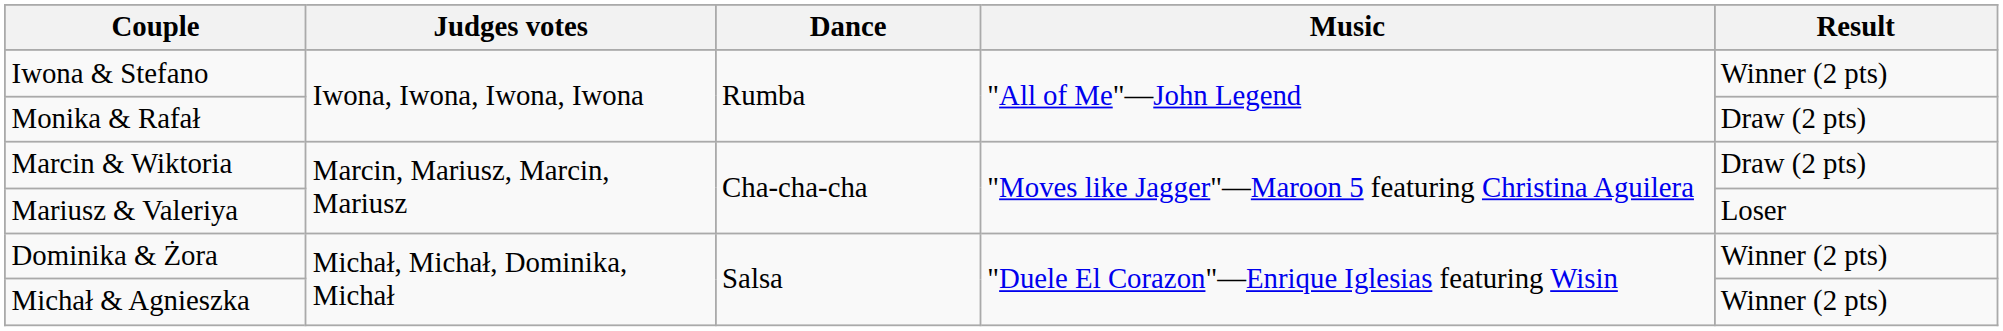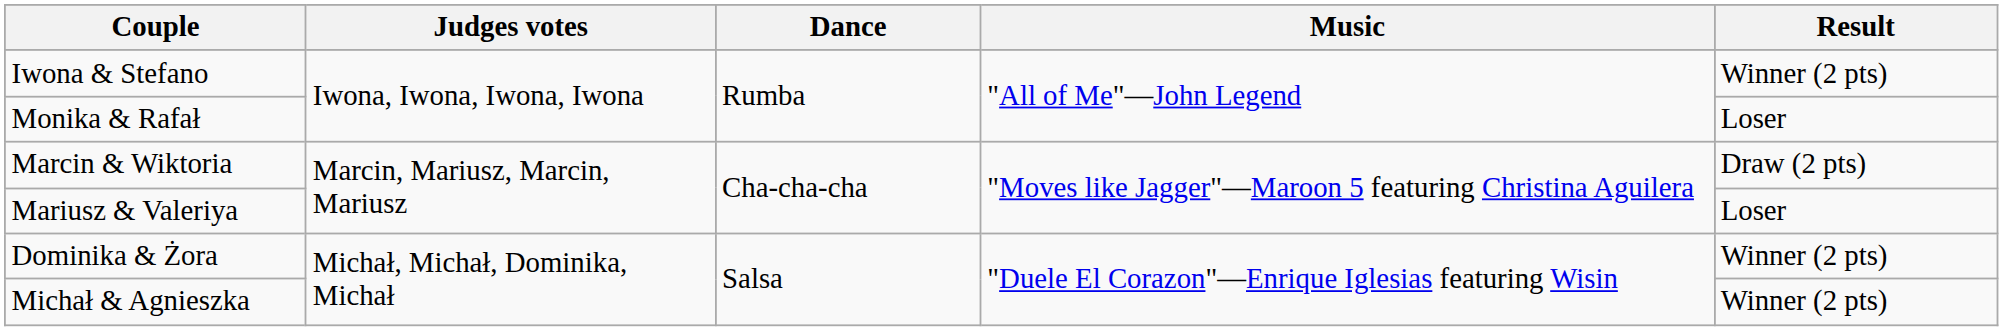Monika & Rafał | Result: Draw (2 pts) -> Loser
